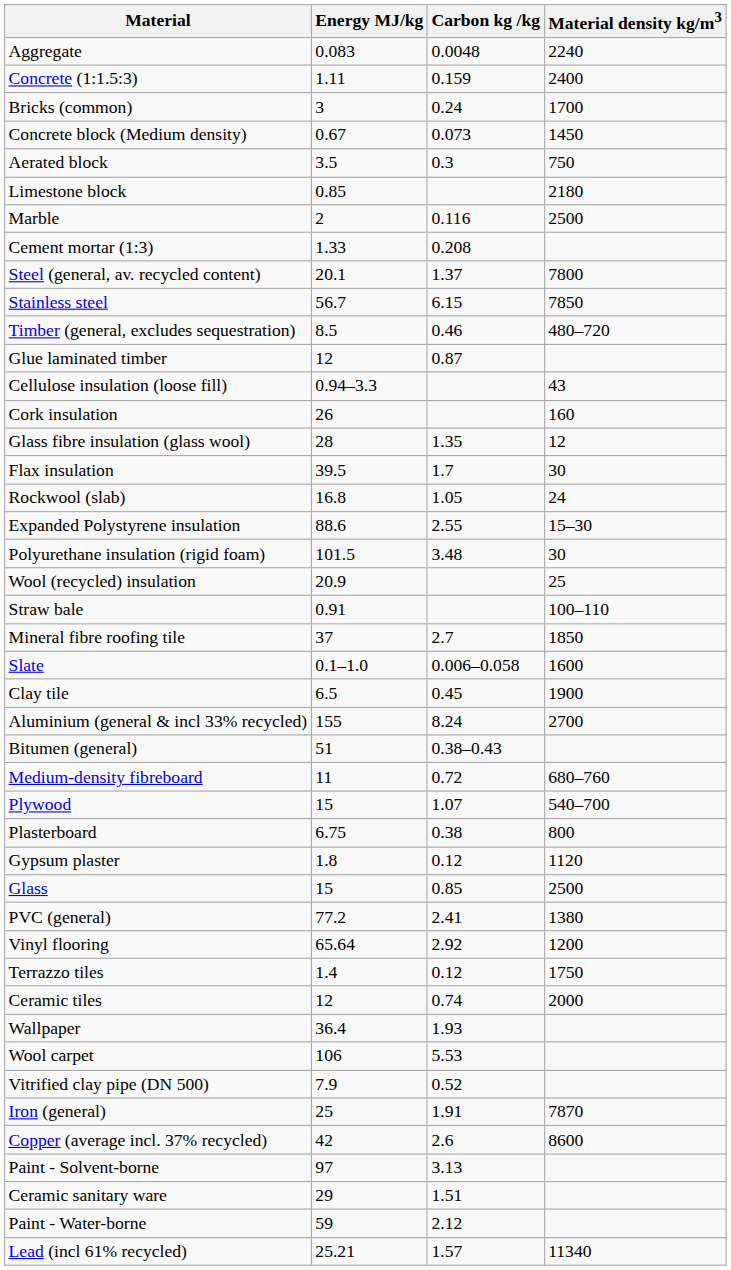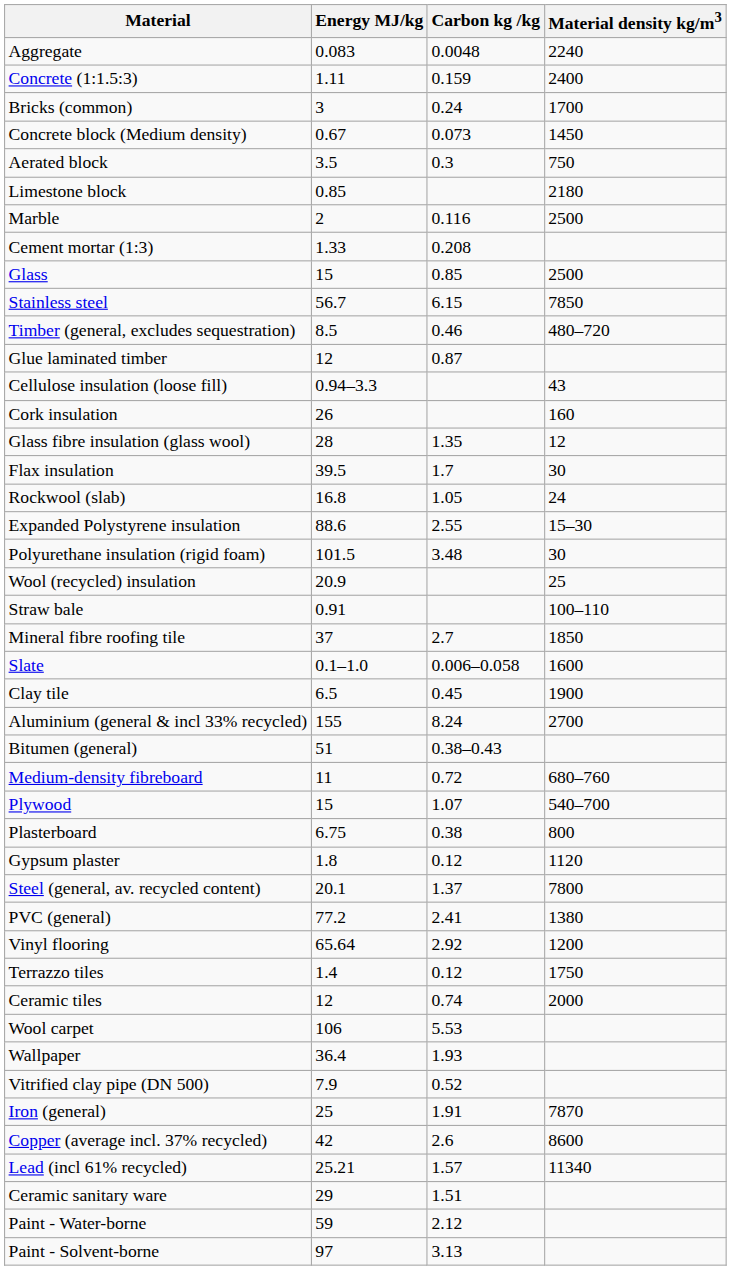rows swapped: Steel (general, av. recycled content) <-> Glass
rows swapped: Wool carpet <-> Wallpaper
rows swapped: Lead (incl 61% recycled) <-> Paint - Solvent-borne
